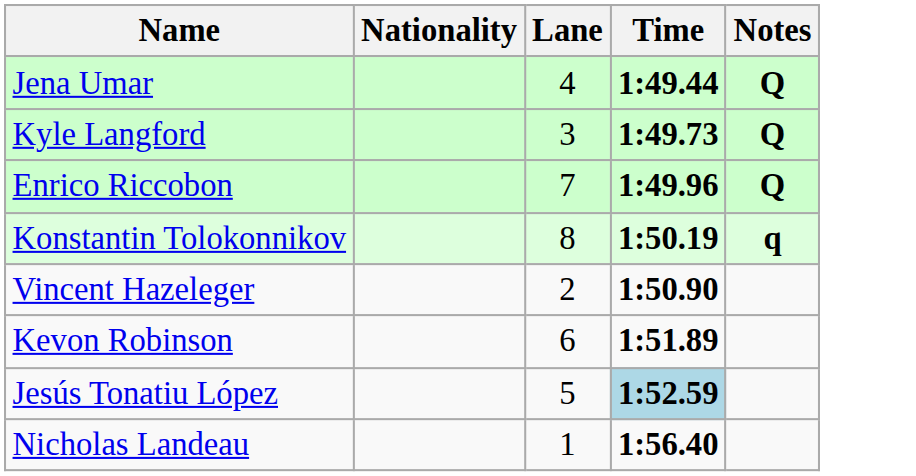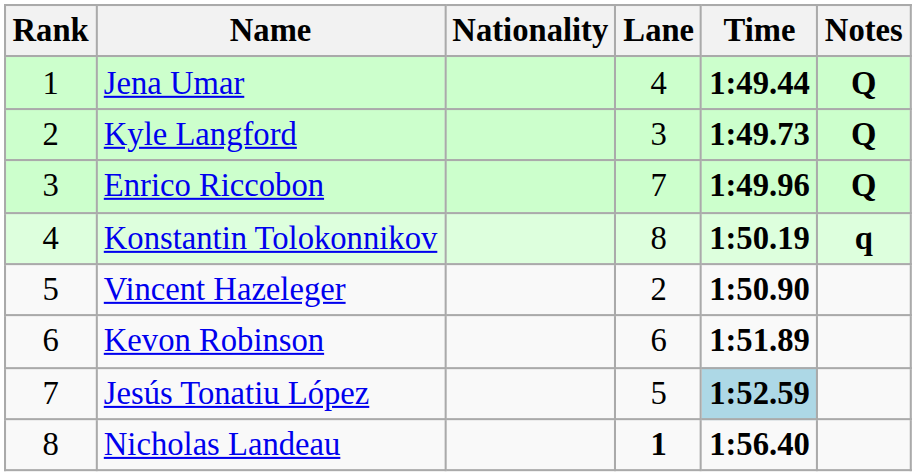+ column: Rank | 1 | 2 | 3 | 4 | 5 | 6 | 7 | 8
Nicholas Landeau | Lane: normal -> bold
